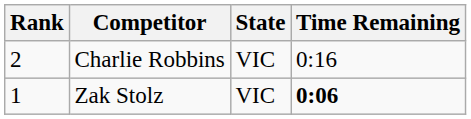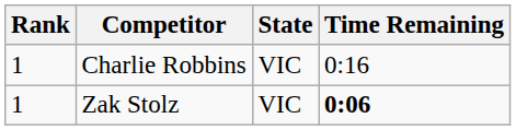Charlie Robbins | Rank: 2 -> 1
